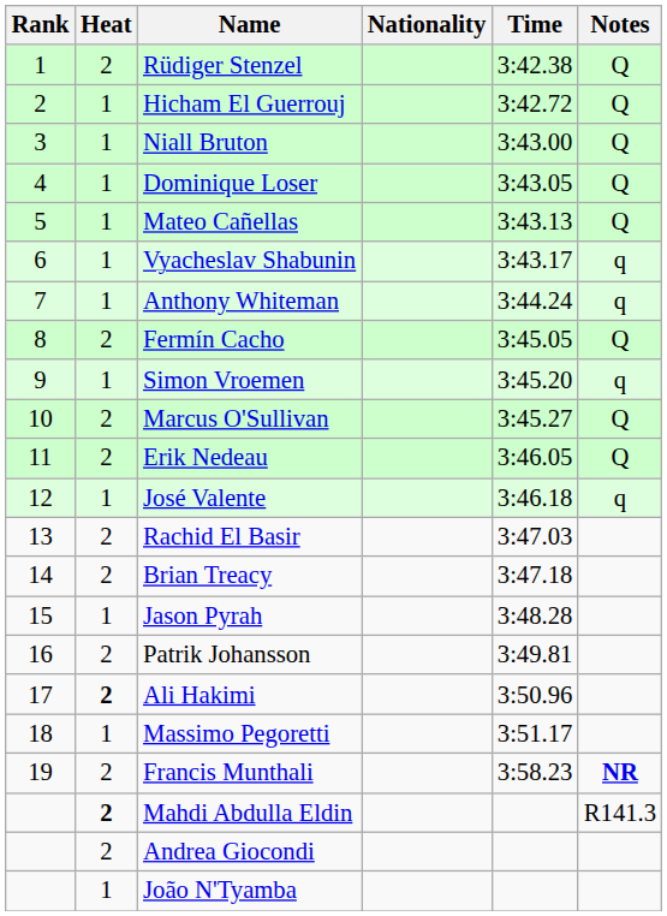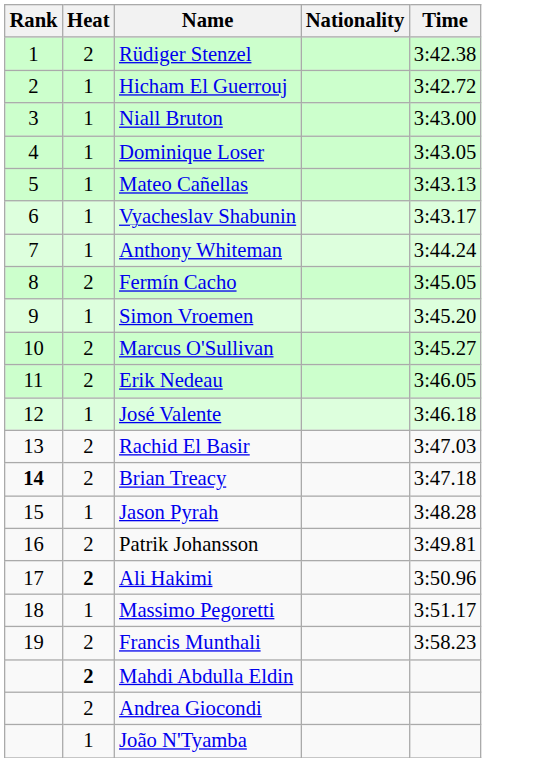- column: Notes | Q | Q | Q | Q | Q | q | q | Q | q | Q | Q | q | NR | R141.3
Brian Treacy | Rank: normal -> bold
